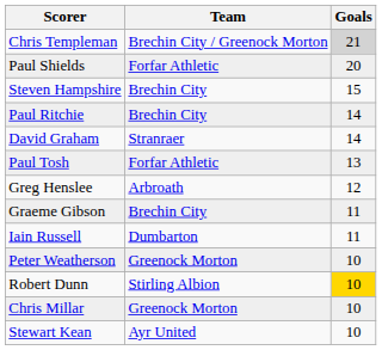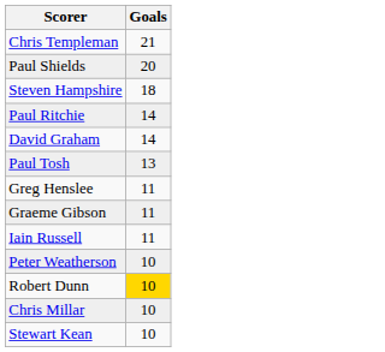- column: Team | Brechin City / Greenock Morton | Forfar Athletic | Brechin City | Brechin City | Stranraer | Forfar Athletic | Arbroath | Brechin City | Dumbarton | Greenock Morton | Stirling Albion | Greenock Morton | Ayr United
Chris Templeman | Goals: lightgrey background -> no background
Steven Hampshire | Goals: 15 -> 18
Greg Henslee | Goals: 12 -> 11
